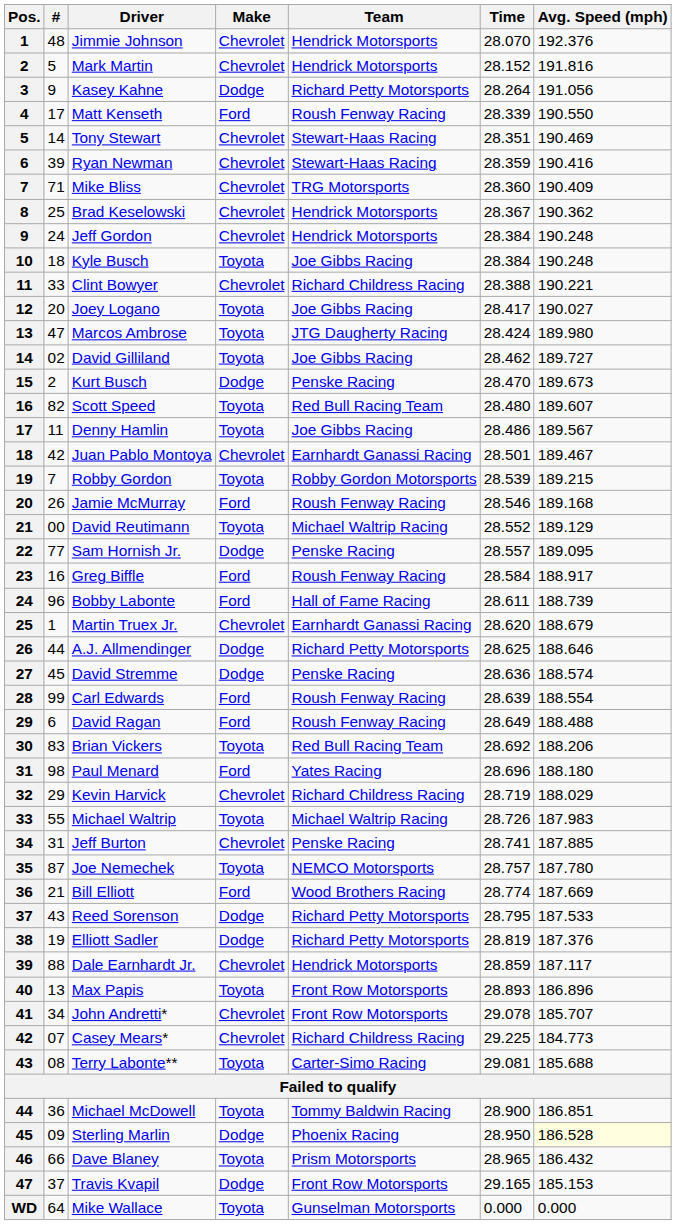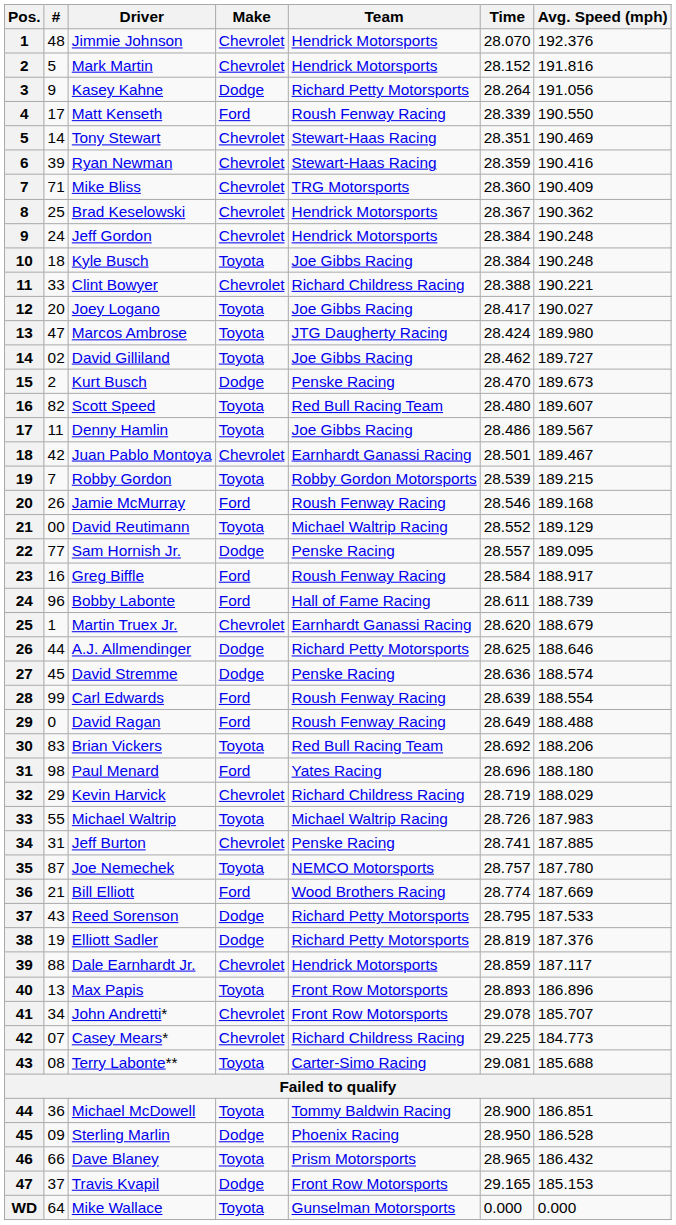David Ragan | #: 6 -> 0
Sterling Marlin | Avg. Speed (mph): lightyellow background -> no background
